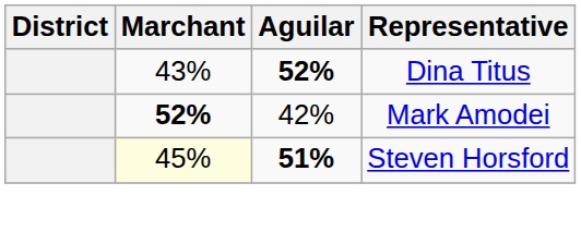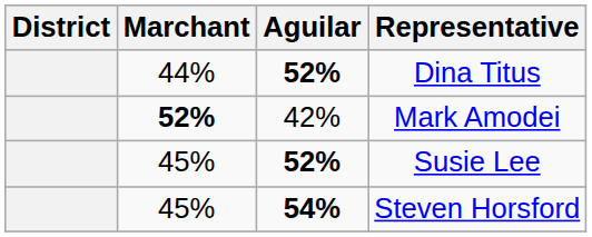Dina Titus | Marchant: 43% -> 44%
+ row: 45% | 52% | Susie Lee
Steven Horsford | Marchant: lightyellow background -> no background
Steven Horsford | Aguilar: 51% -> 54%
